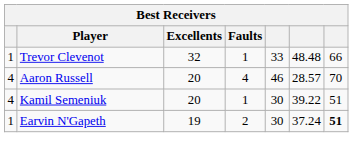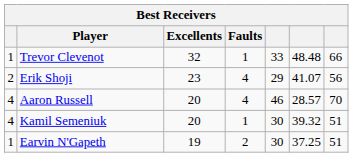+ row: 2 | Erik Shoji | 23 | 4 | 29 | 41.07 | 56
Kamil Semeniuk | column 6: 39.22 -> 39.32
Earvin N'Gapeth | column 6: 37.24 -> 37.25
Earvin N'Gapeth | column 7: bold -> normal
